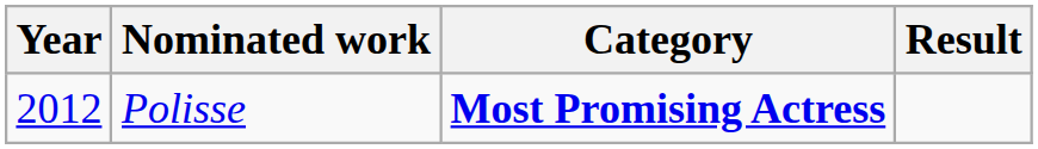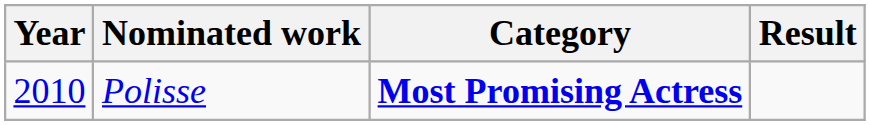Polisse | Year: 2012 -> 2010
